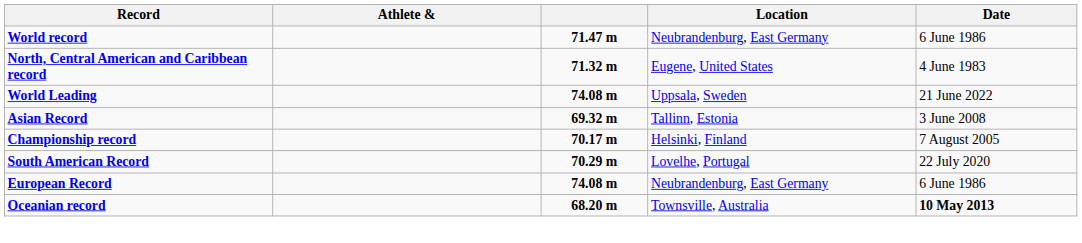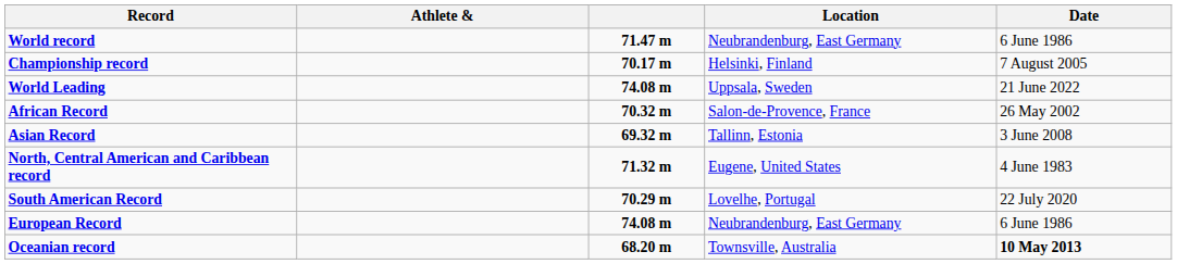rows swapped: Championship record <-> North, Central American and Caribbean record
+ row: African Record | 70.32 m | Salon-de-Provence, France | 26 May 2002
